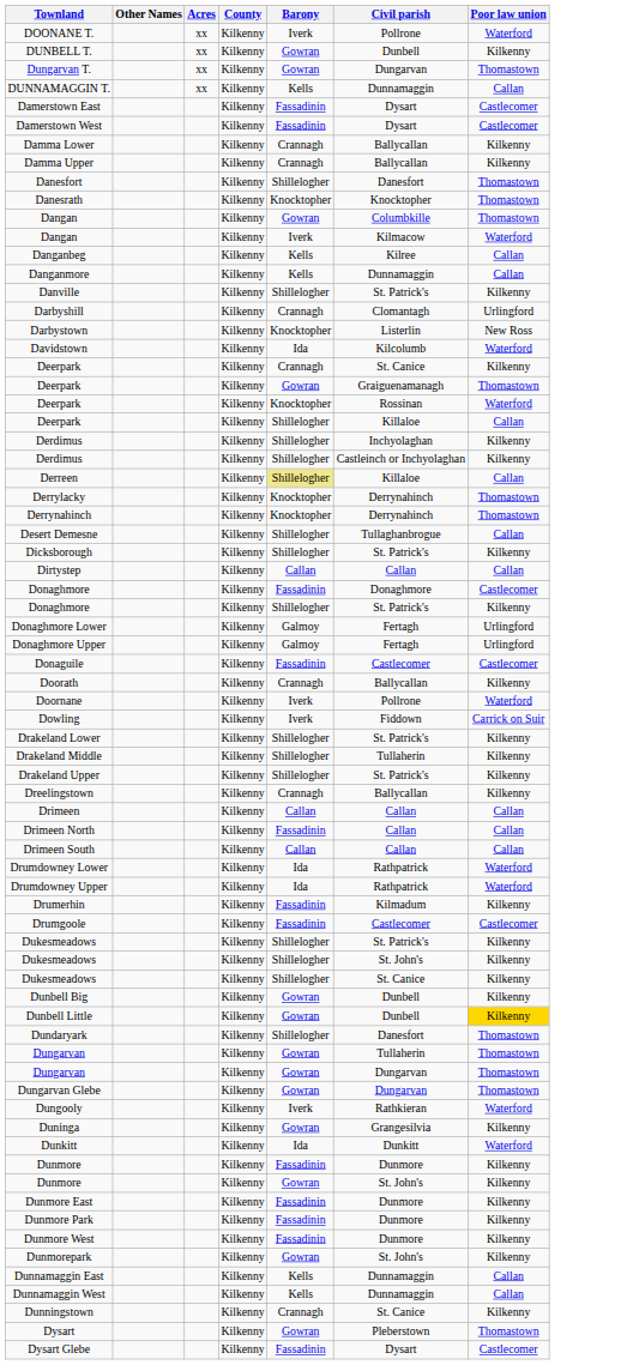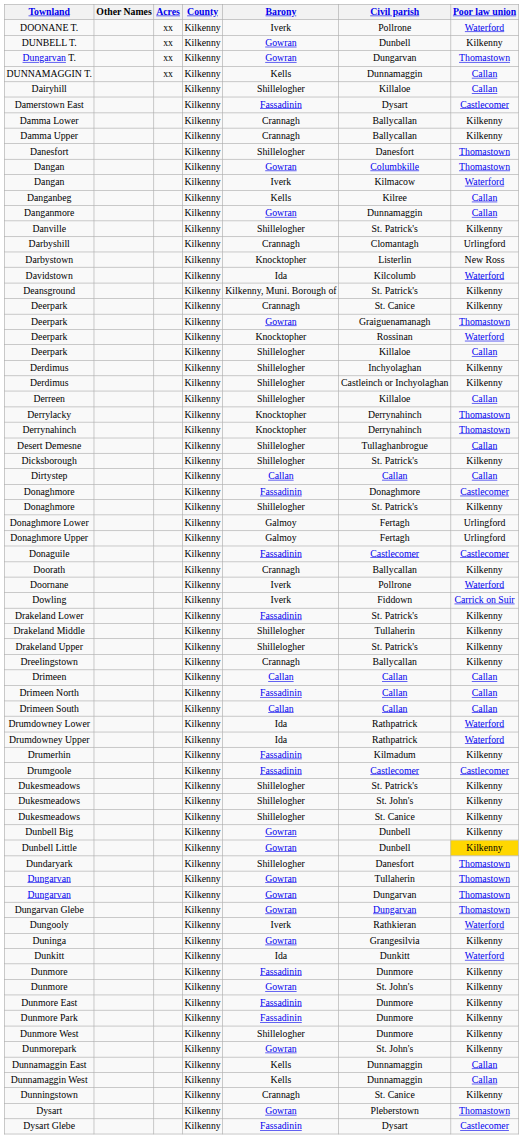+ row: Dairyhill | Kilkenny | Shillelogher | Killaloe | Callan
- row: Damerstown West | Kilkenny | Fassadinin | Dysart | Castlecomer
- row: Danesrath | Kilkenny | Knocktopher | Knocktopher | Thomastown
Danganmore | Barony: Kells -> Gowran
+ row: Deansground | Kilkenny | Kilkenny, Muni. Borough of | St. Patrick's | Kilkenny
Derreen | Barony: khaki background -> no background
Drakeland Lower | Barony: Shillelogher -> Fassadinin
Dunmore West | Barony: Fassadinin -> Shillelogher
